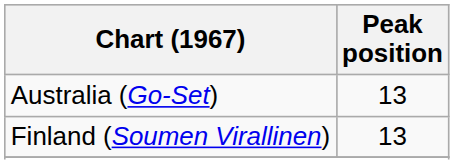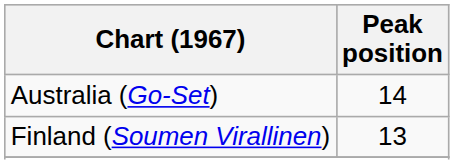Australia (Go-Set) | Peak position: 13 -> 14
